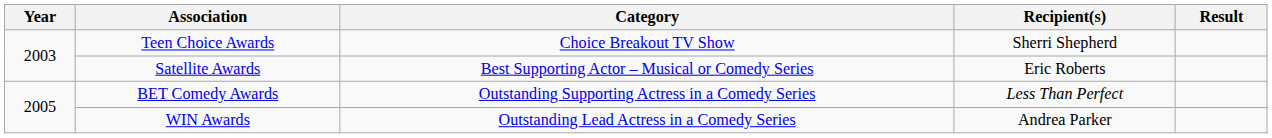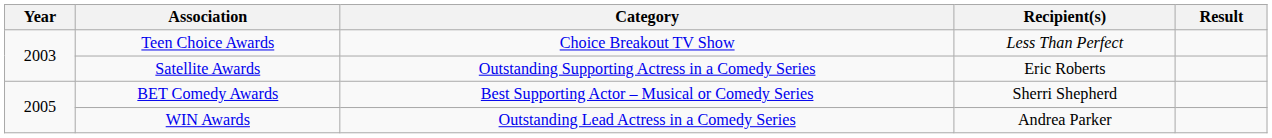Teen Choice Awards | Recipient(s): Sherri Shepherd -> Less Than Perfect
Satellite Awards | Category: Best Supporting Actor – Musical or Comedy Series -> Outstanding Supporting Actress in a Comedy Series
BET Comedy Awards | Category: Outstanding Supporting Actress in a Comedy Series -> Best Supporting Actor – Musical or Comedy Series
BET Comedy Awards | Recipient(s): Less Than Perfect -> Sherri Shepherd
